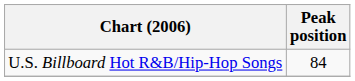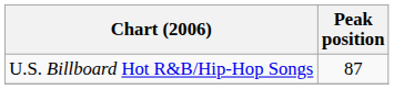U.S. Billboard Hot R&B/Hip-Hop Songs | Peak position: 84 -> 87
